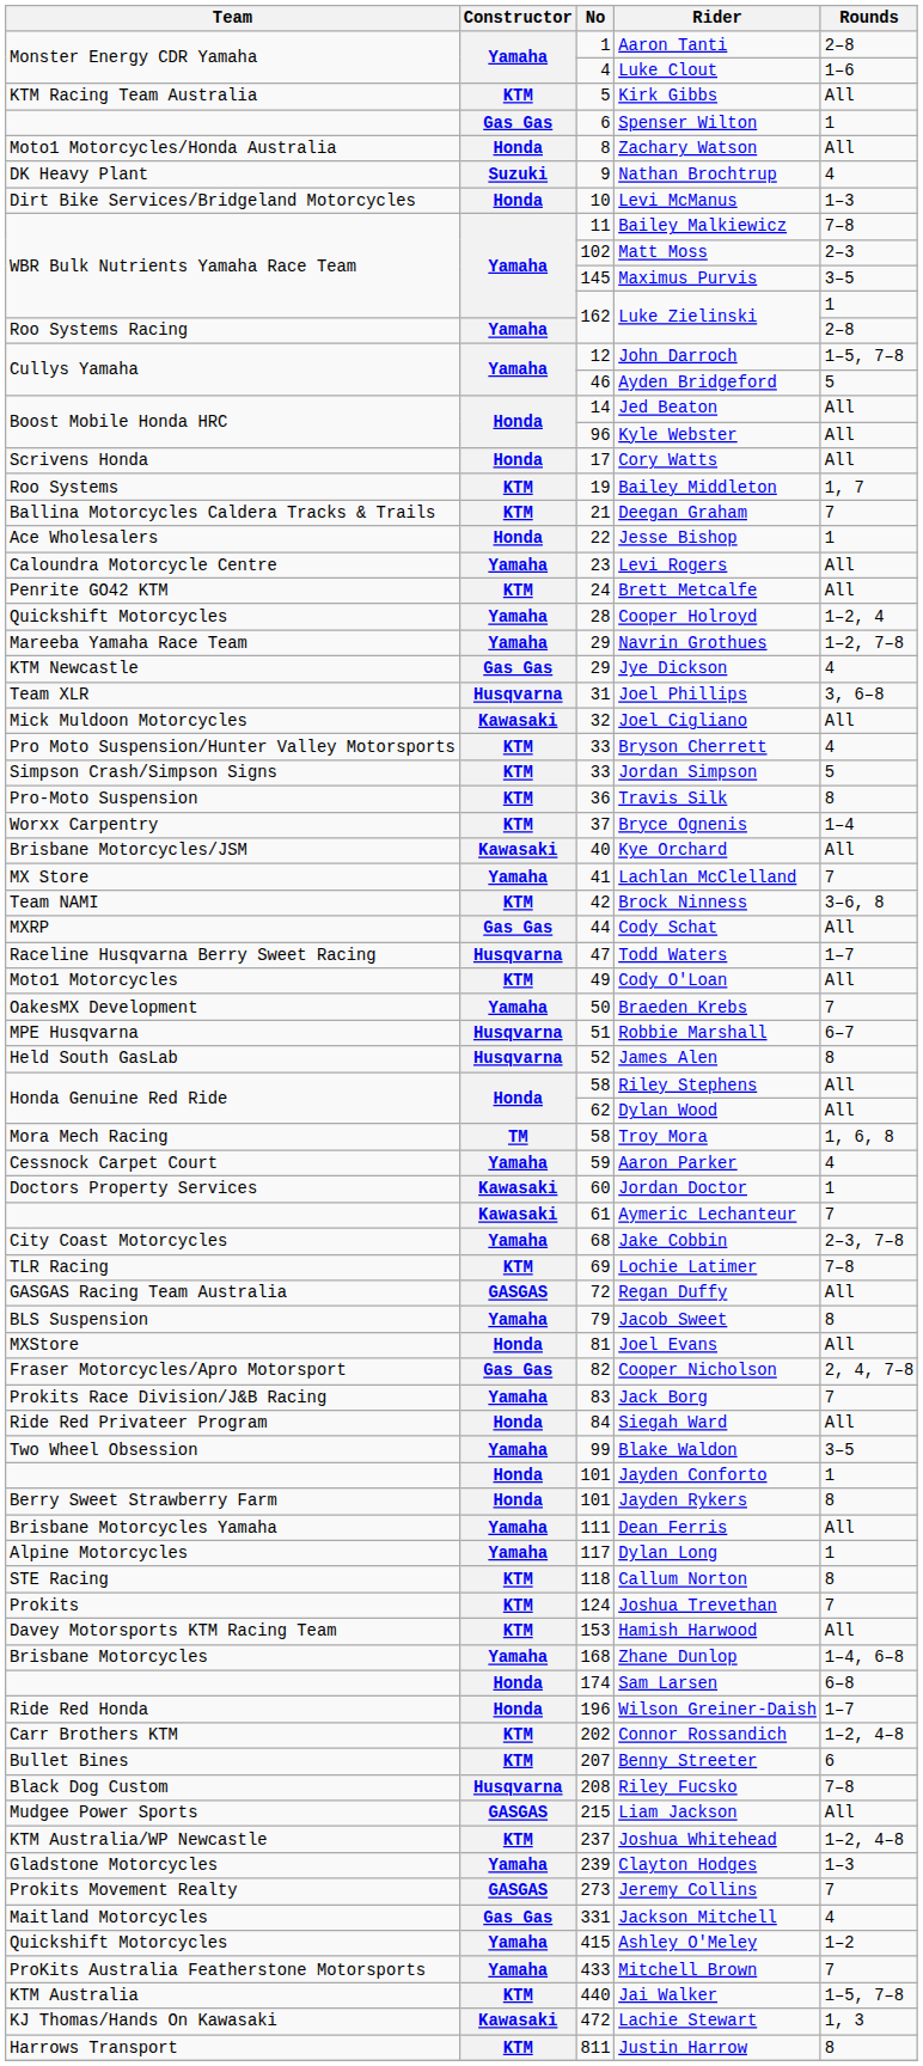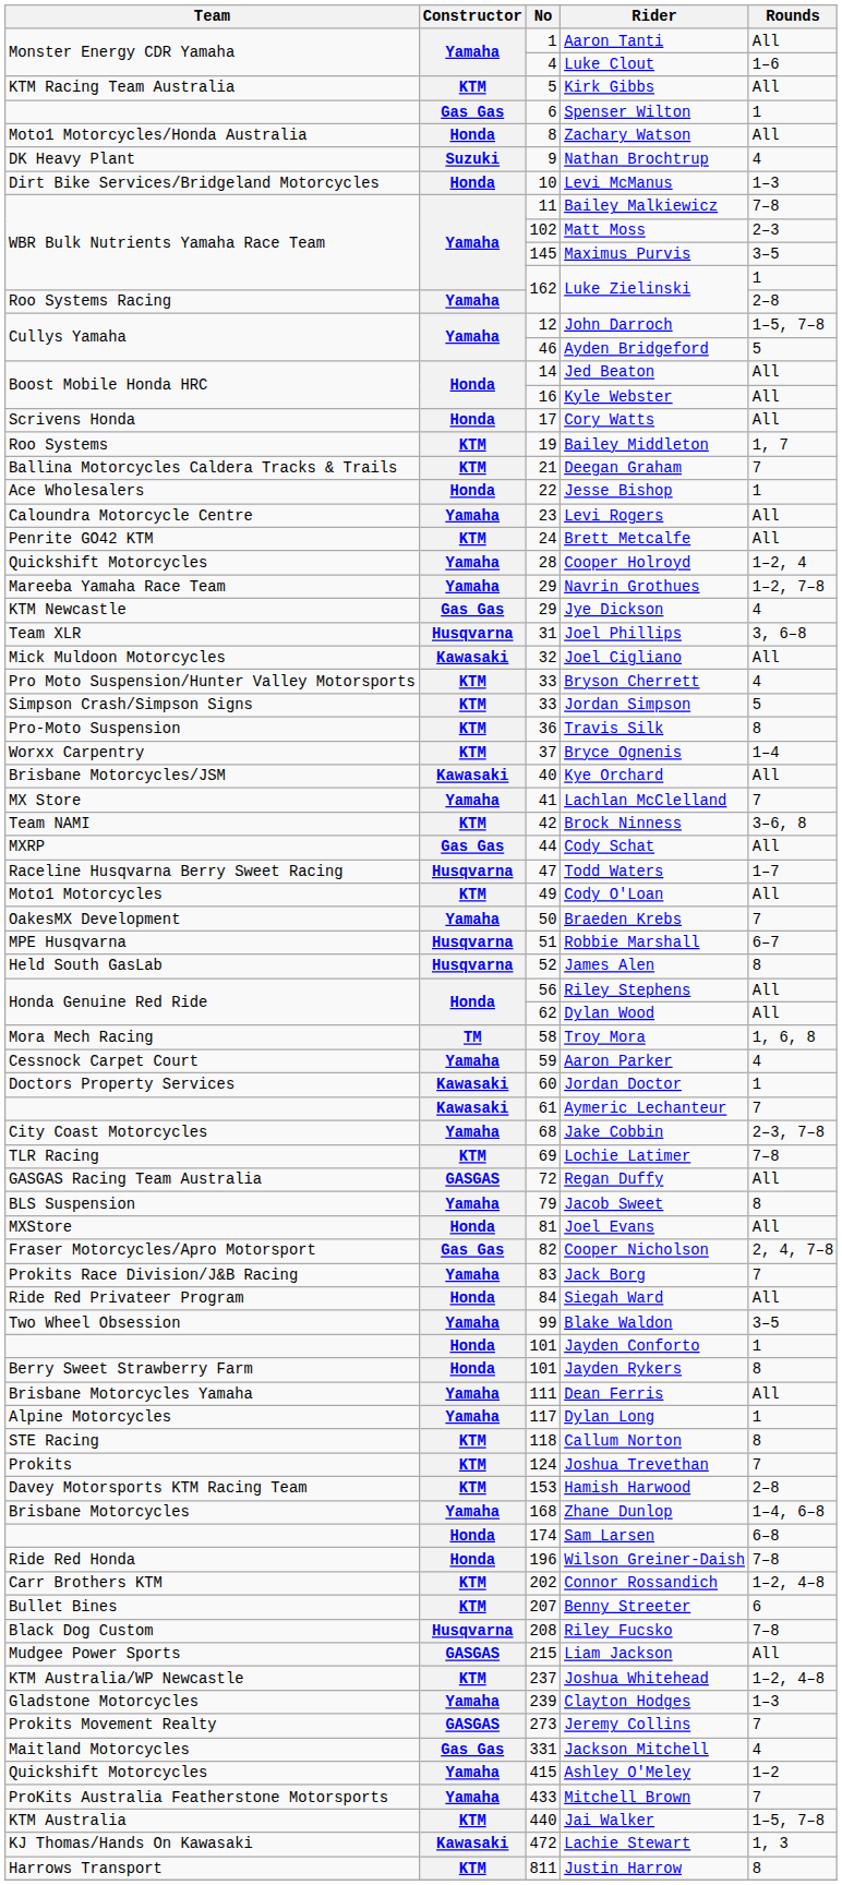Aaron Tanti | Rounds: 2–8 -> All
Kyle Webster | No: 96 -> 16
Riley Stephens | No: 58 -> 56
Hamish Harwood | Rounds: All -> 2–8
Wilson Greiner-Daish | Rounds: 1–7 -> 7–8
